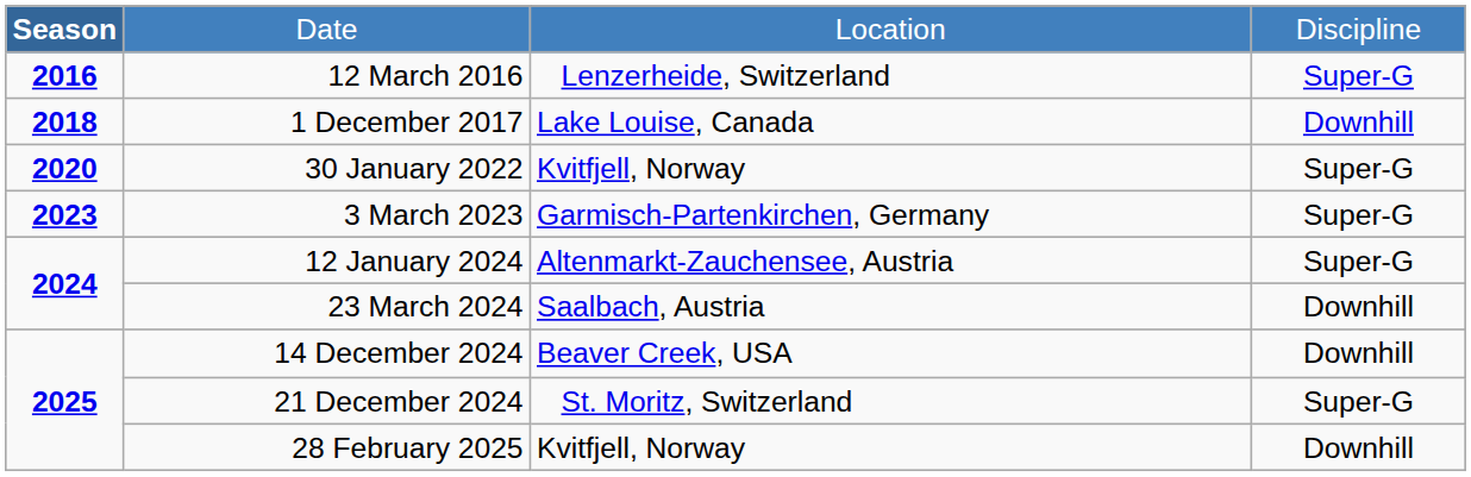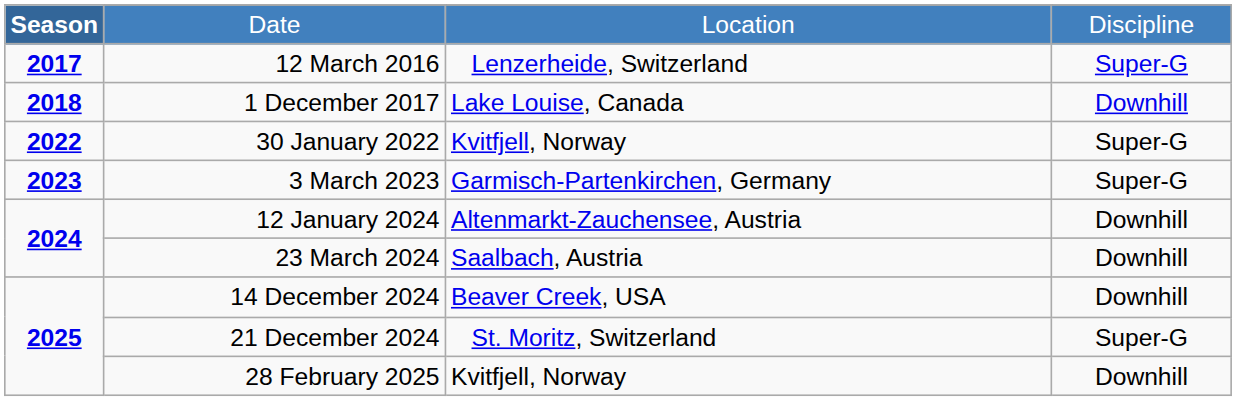12 March 2016 | Season: 2016 -> 2017
30 January 2022 | Season: 2020 -> 2022
12 January 2024 | column 4: Super-G -> Downhill
